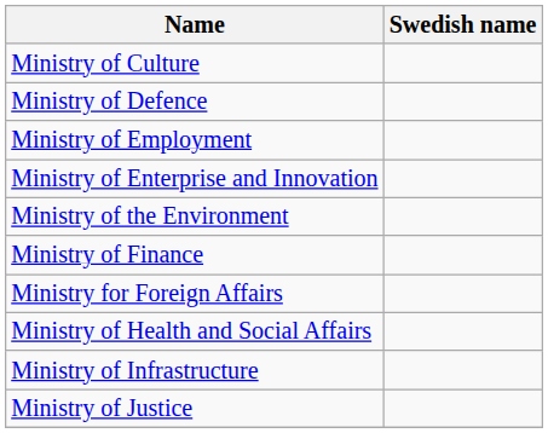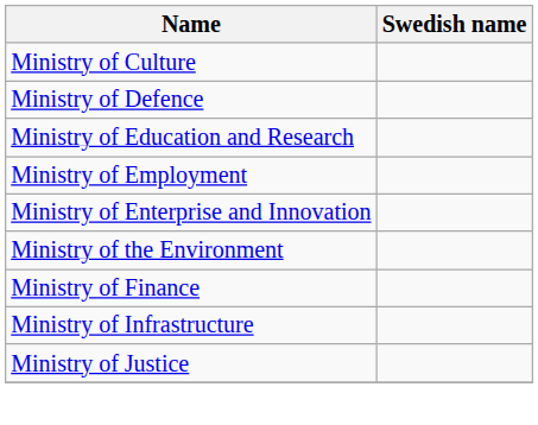+ row: Ministry of Education and Research
- row: Ministry for Foreign Affairs
- row: Ministry of Health and Social Affairs
